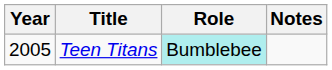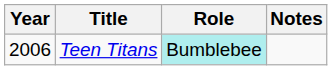Teen Titans | Year: 2005 -> 2006
